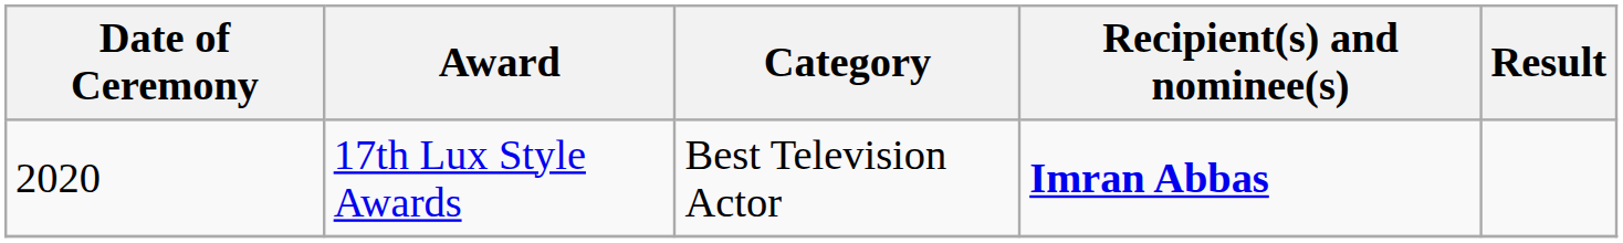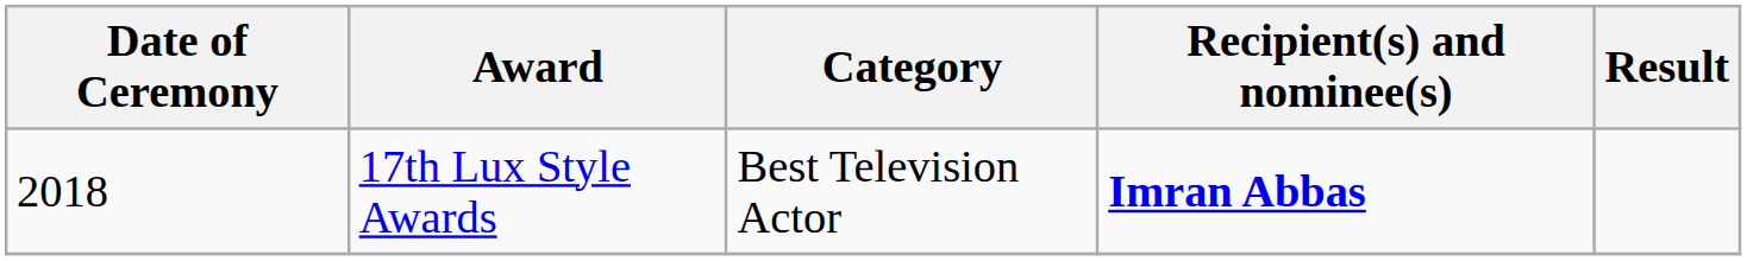17th Lux Style Awards | Date of Ceremony: 2020 -> 2018
